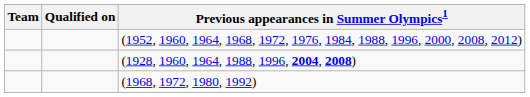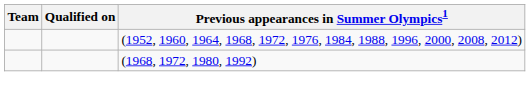- row: (1928, 1960, 1964, 1988, 1996, 2004, 2008)
